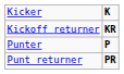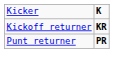- row: Punter | P
